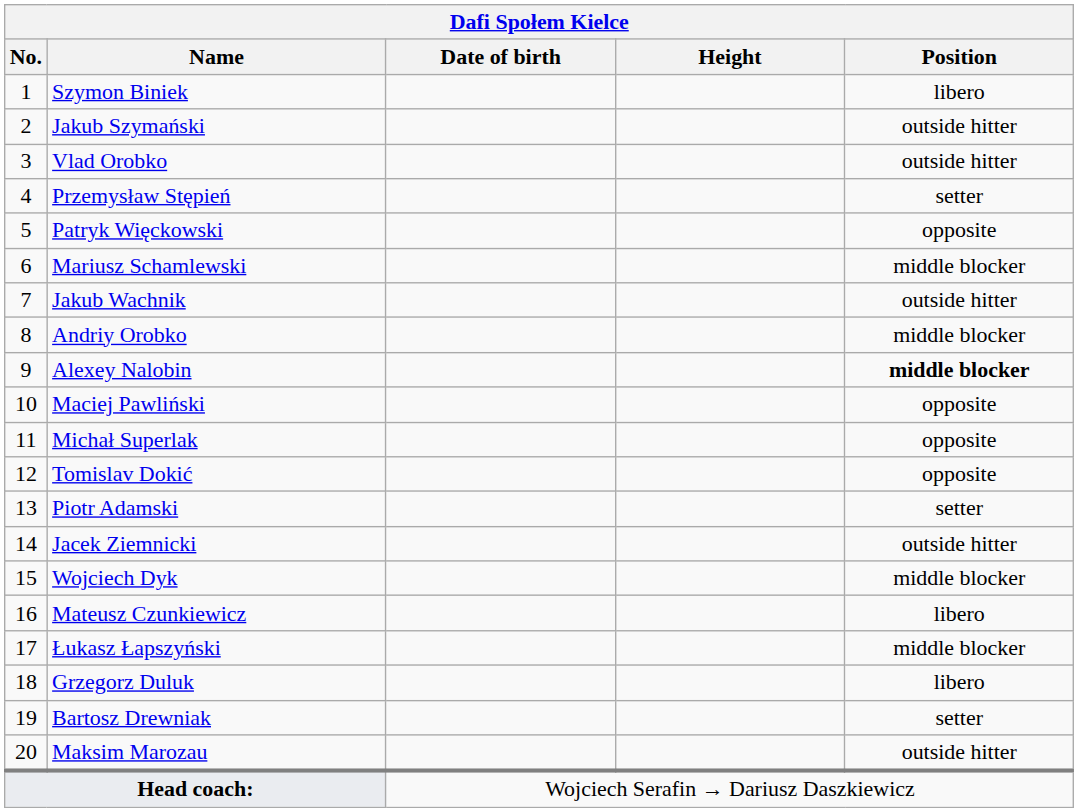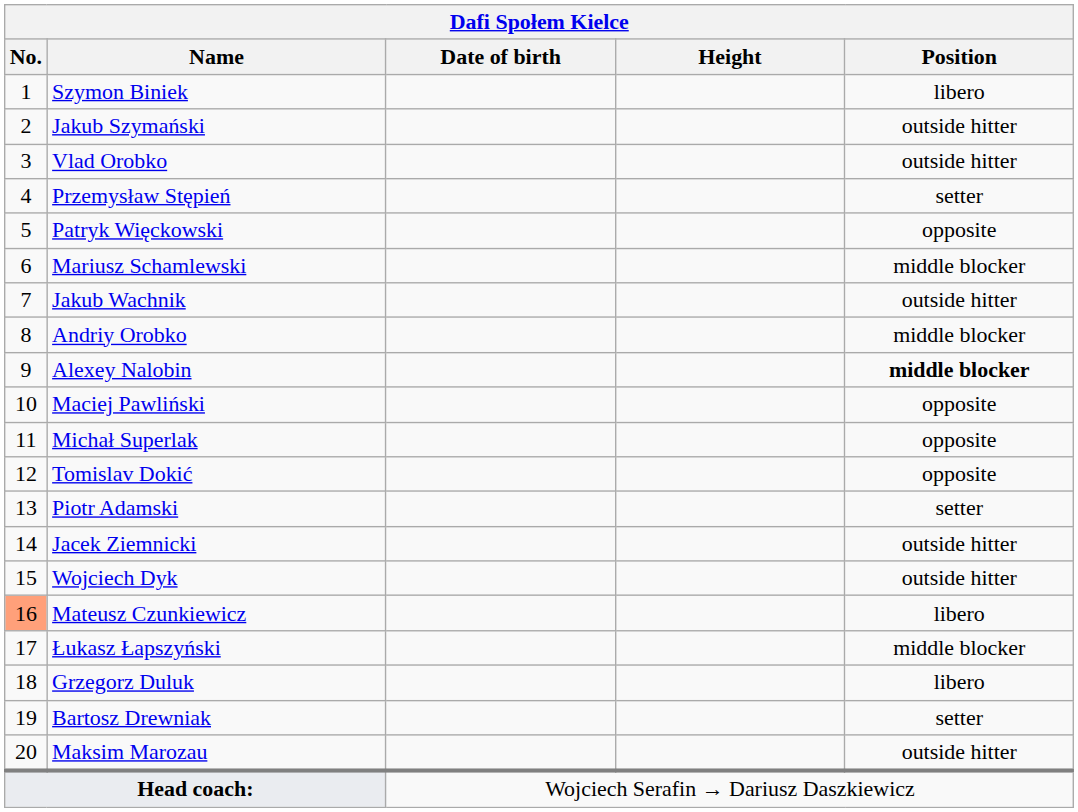Wojciech Dyk | Position: middle blocker -> outside hitter
Mateusz Czunkiewicz | No.: no background -> lightsalmon background
